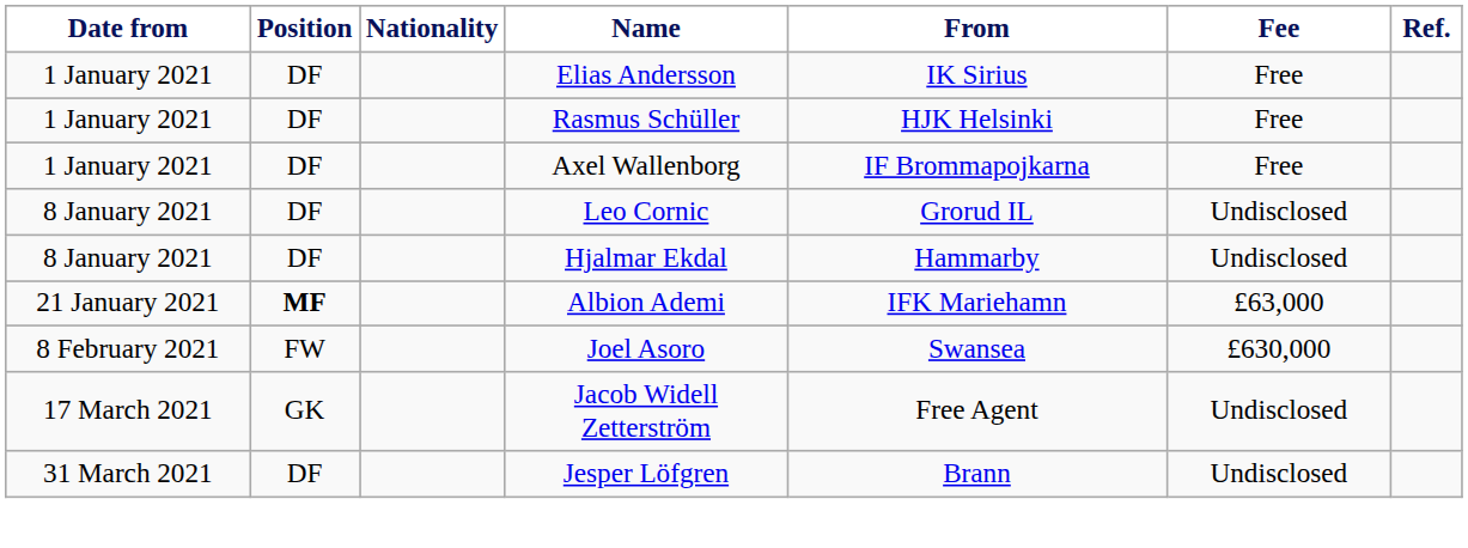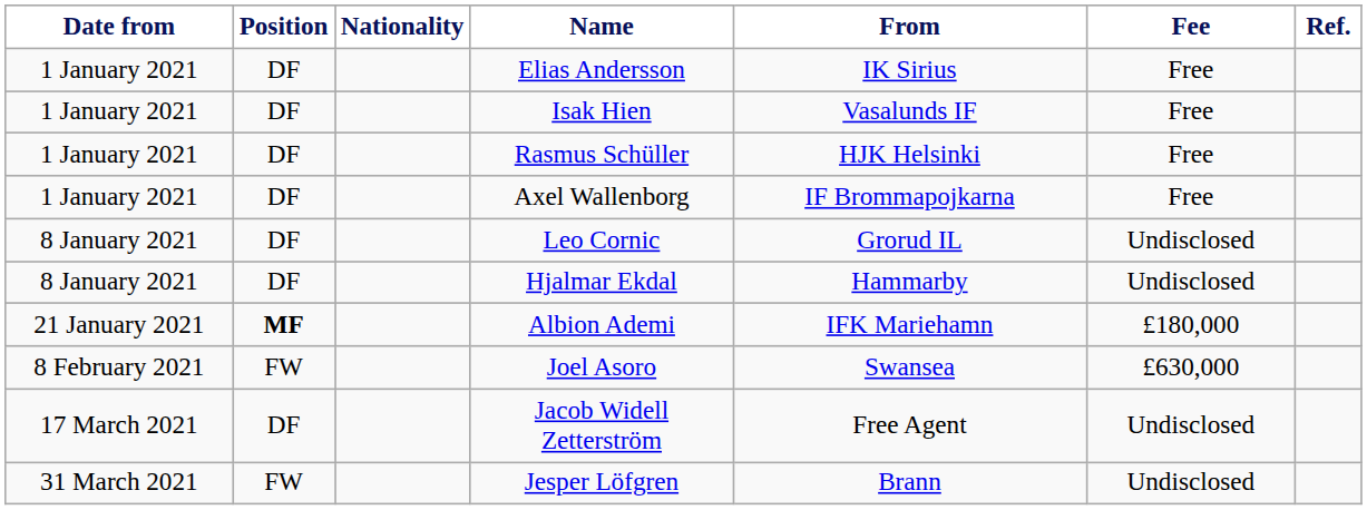+ row: 1 January 2021 | DF | Isak Hien | Vasalunds IF | Free
Albion Ademi | Fee: £63,000 -> £180,000
Jacob Widell Zetterström | Position: GK -> DF
Jesper Löfgren | Position: DF -> FW
